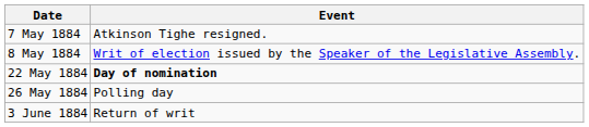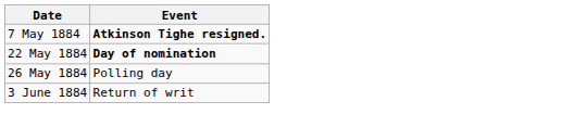7 May 1884 | Event: normal -> bold
- row: 8 May 1884 | Writ of election issued by the Speaker of the Legislative Assembly.
